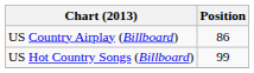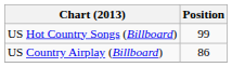rows swapped: US Country Airplay (Billboard) <-> US Hot Country Songs (Billboard)
